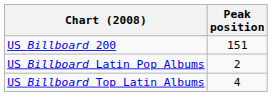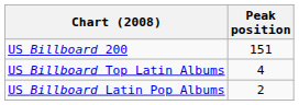rows swapped: US Billboard Top Latin Albums <-> US Billboard Latin Pop Albums
